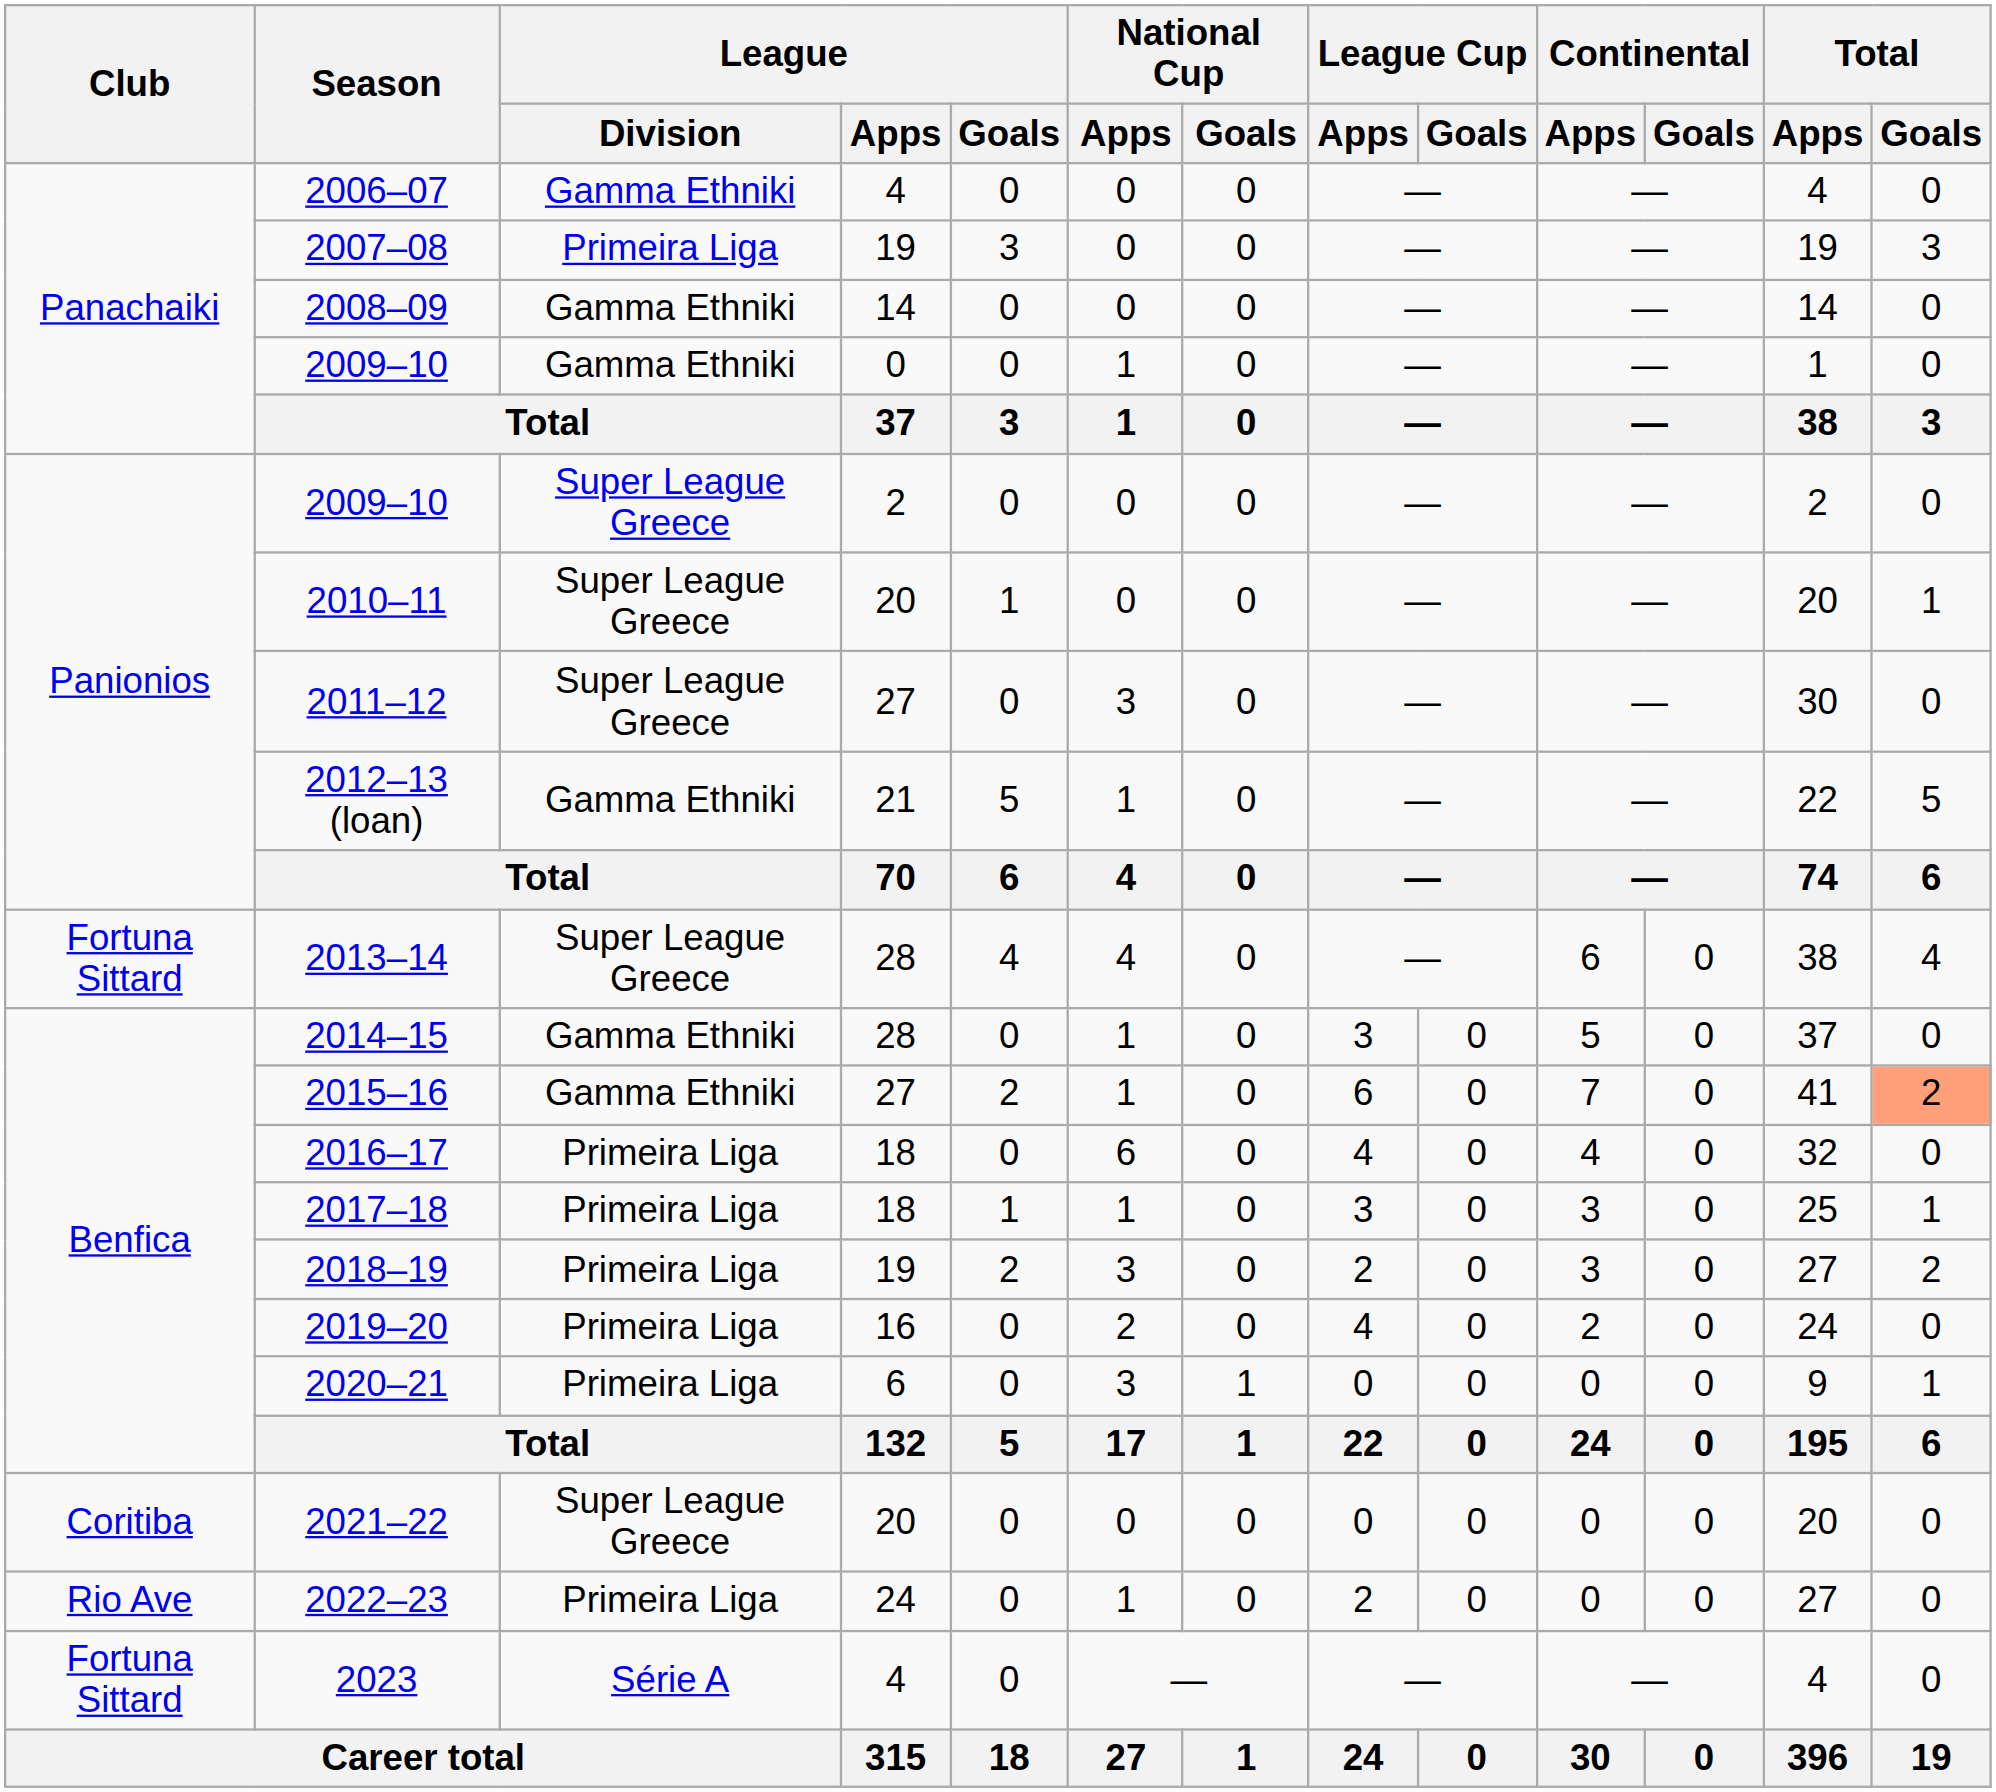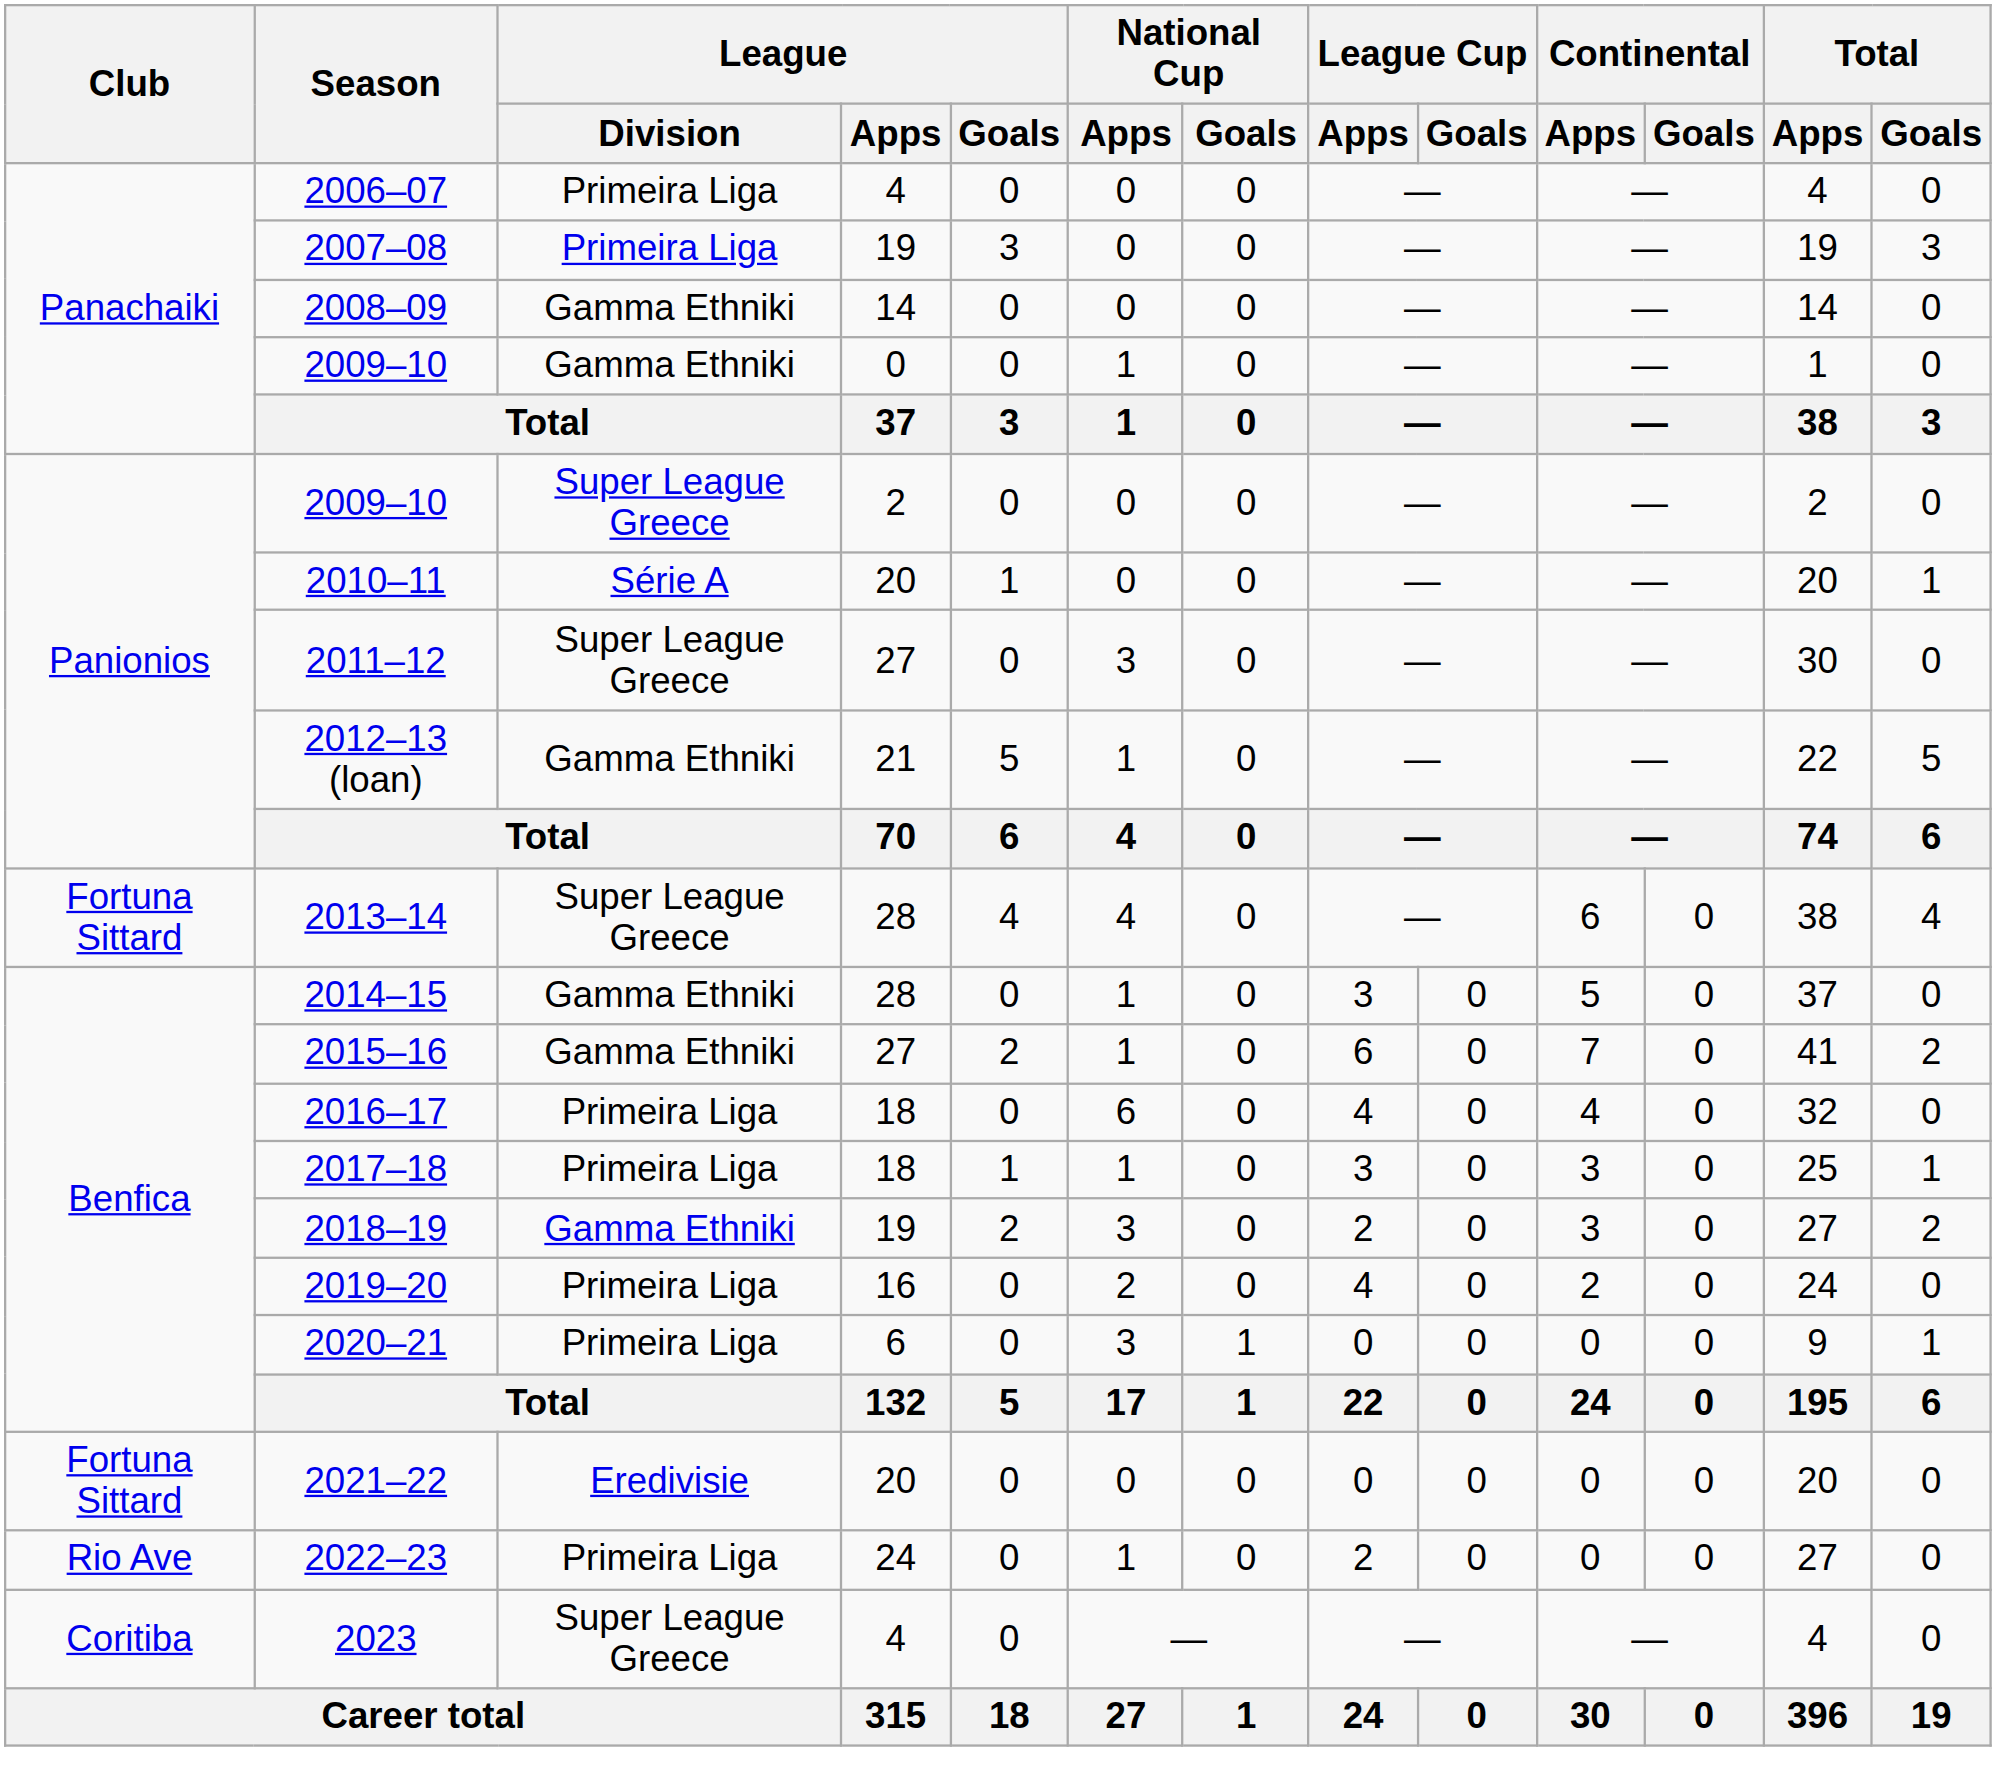2006–07 | League / Division: Gamma Ethniki -> Primeira Liga
2010–11 | League / Division: Super League Greece -> Série A
2015–16 | Total / Goals: lightsalmon background -> no background
2018–19 | League / Division: Primeira Liga -> Gamma Ethniki
2021–22 | Club: Coritiba -> Fortuna Sittard
2021–22 | League / Division: Super League Greece -> Eredivisie
2023 | Club: Fortuna Sittard -> Coritiba
2023 | League / Division: Série A -> Super League Greece
